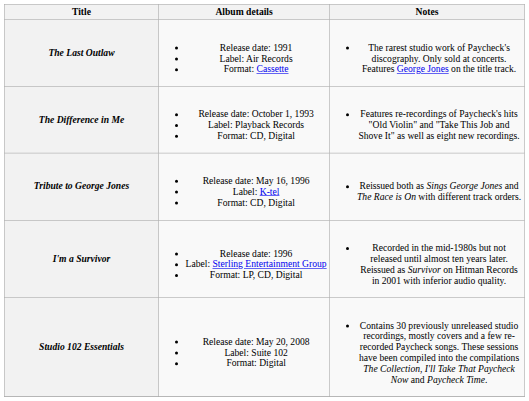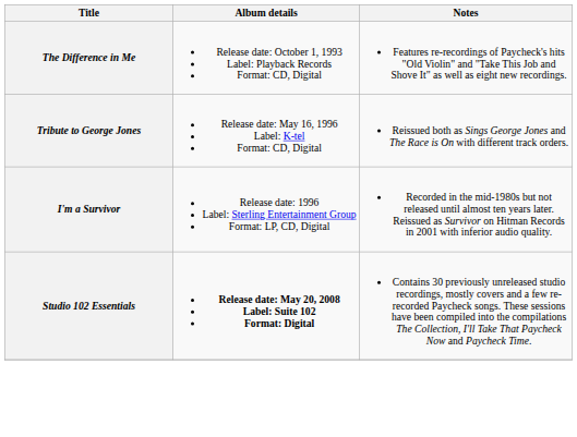- row: The Last Outlaw | Release date: 1991 Label: Air Records Format: Cassette | The rarest studio work of Paycheck's discography. Only sold at concerts. Features George Jones on the title track.
Studio 102 Essentials | Album details: normal -> bold
